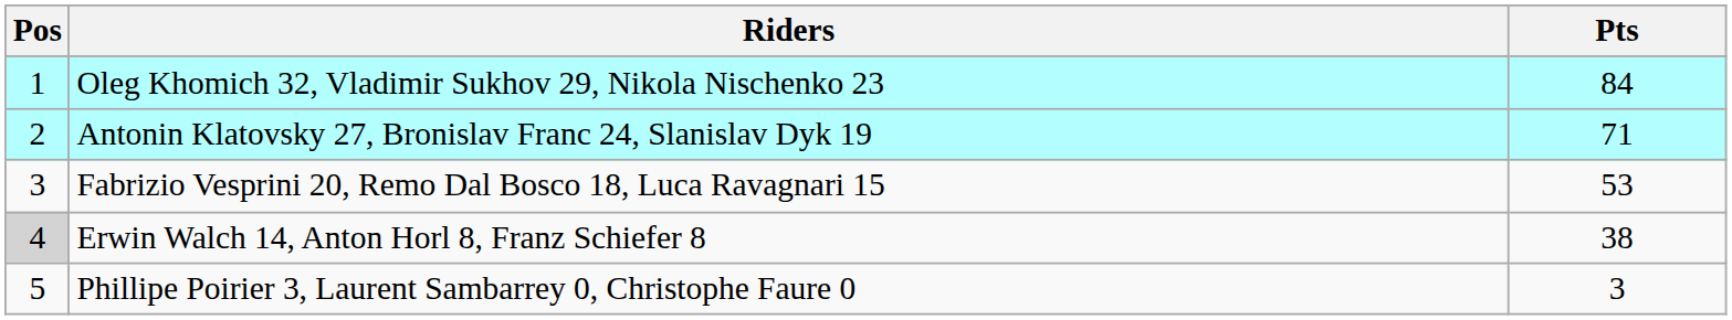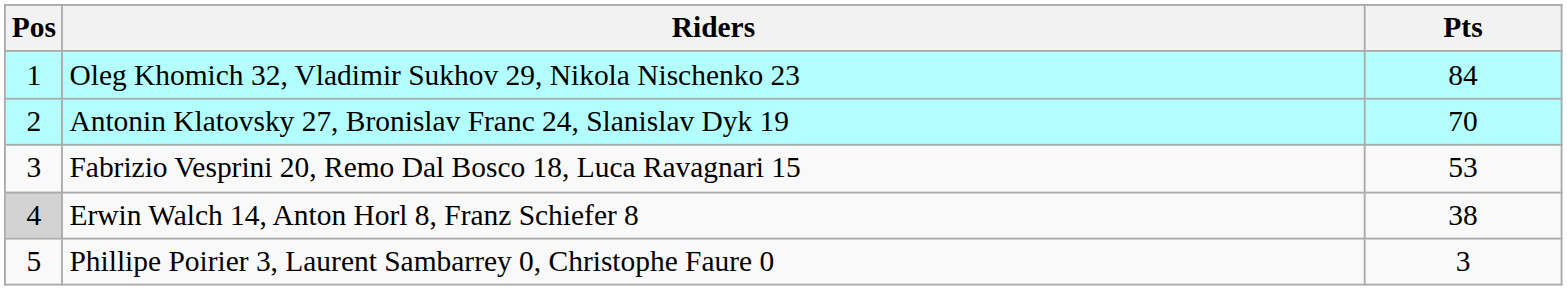Antonin Klatovsky 27, Bronislav Franc 24, Slanislav Dyk 19 | Pts: 71 -> 70
